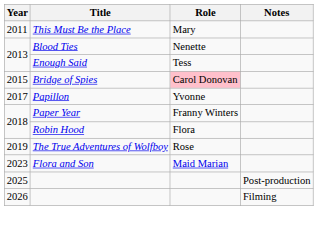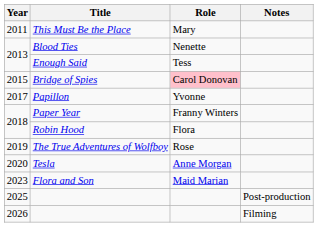+ row: 2020 | Tesla | Anne Morgan
